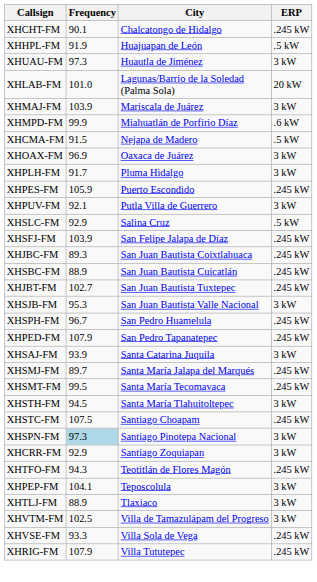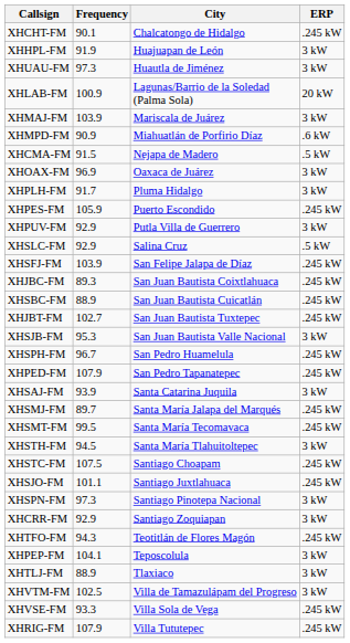XHHPL-FM | ERP: .5 kW -> 3 kW
XHLAB-FM | Frequency: 101.0 -> 100.9
XHMPD-FM | Frequency: 99.9 -> 90.9
XHPUV-FM | Frequency: 92.1 -> 92.9
+ row: XHSJO-FM | 101.1 | Santiago Juxtlahuaca | .245 kW
XHSPN-FM | Frequency: lightblue background -> no background
